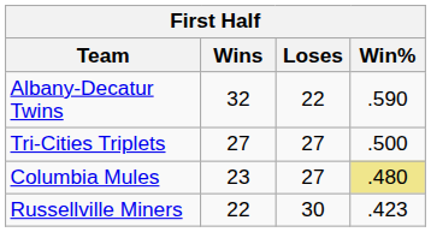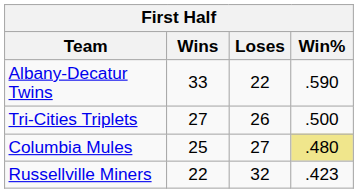Albany-Decatur Twins | Wins: 32 -> 33
Tri-Cities Triplets | Loses: 27 -> 26
Columbia Mules | Wins: 23 -> 25
Russellville Miners | Loses: 30 -> 32
